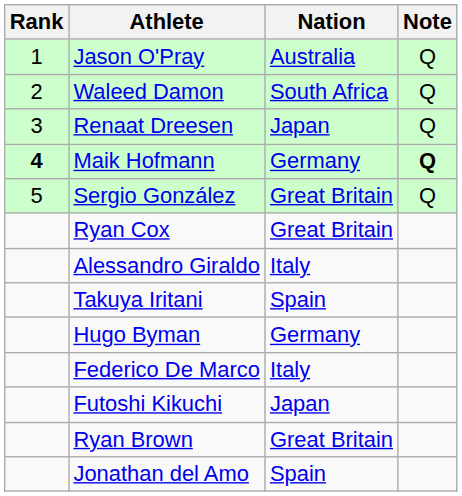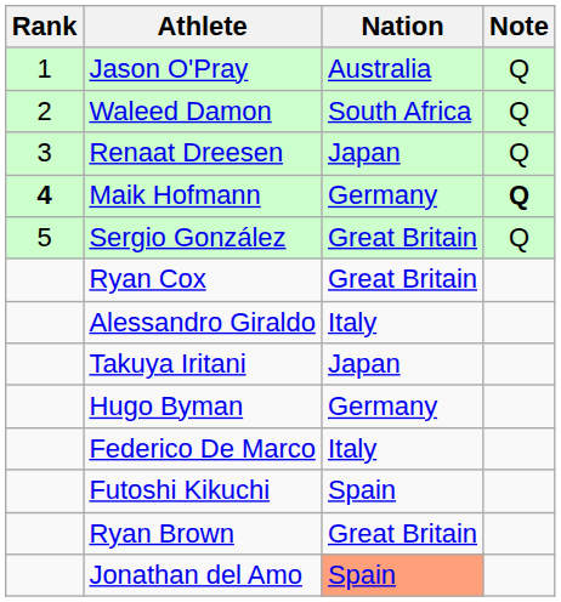Takuya Iritani | Nation: Spain -> Japan
Futoshi Kikuchi | Nation: Japan -> Spain
Jonathan del Amo | Nation: no background -> lightsalmon background
